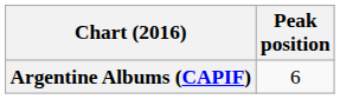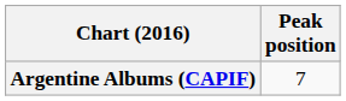Argentine Albums (CAPIF) | Peak position: 6 -> 7
